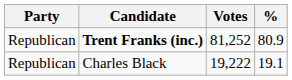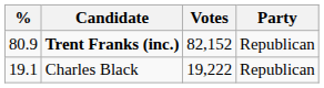columns swapped: Party <-> %
Trent Franks (inc.) | Votes: 81,252 -> 82,152
